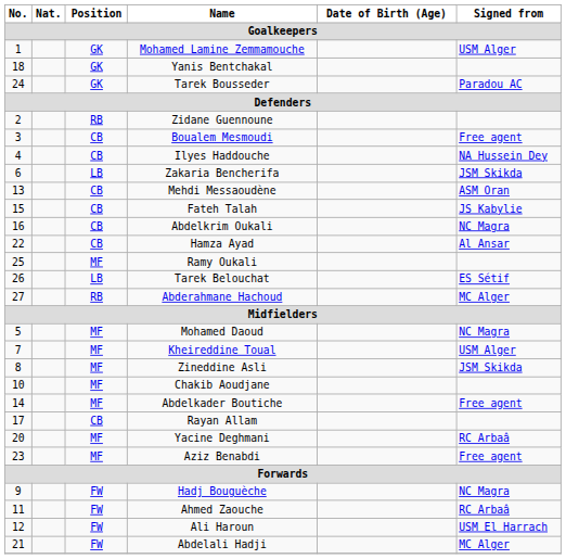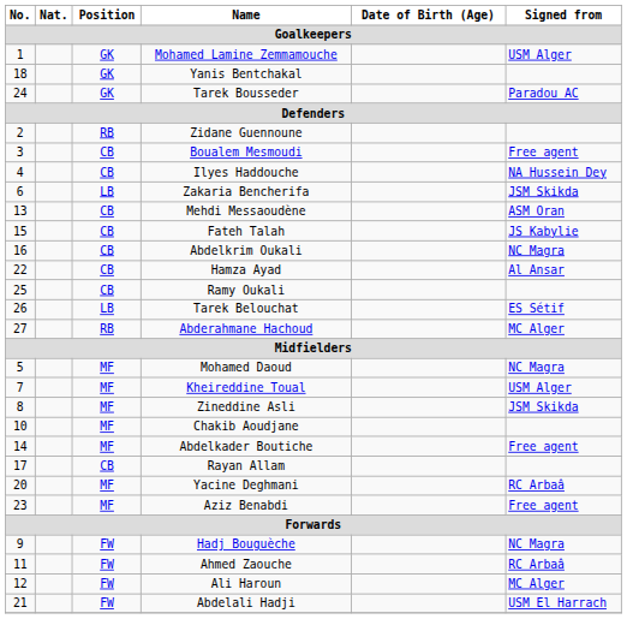Ramy Oukali | Position: MF -> CB
Ali Haroun | Signed from: USM El Harrach -> MC Alger
Abdelali Hadji | Signed from: MC Alger -> USM El Harrach
